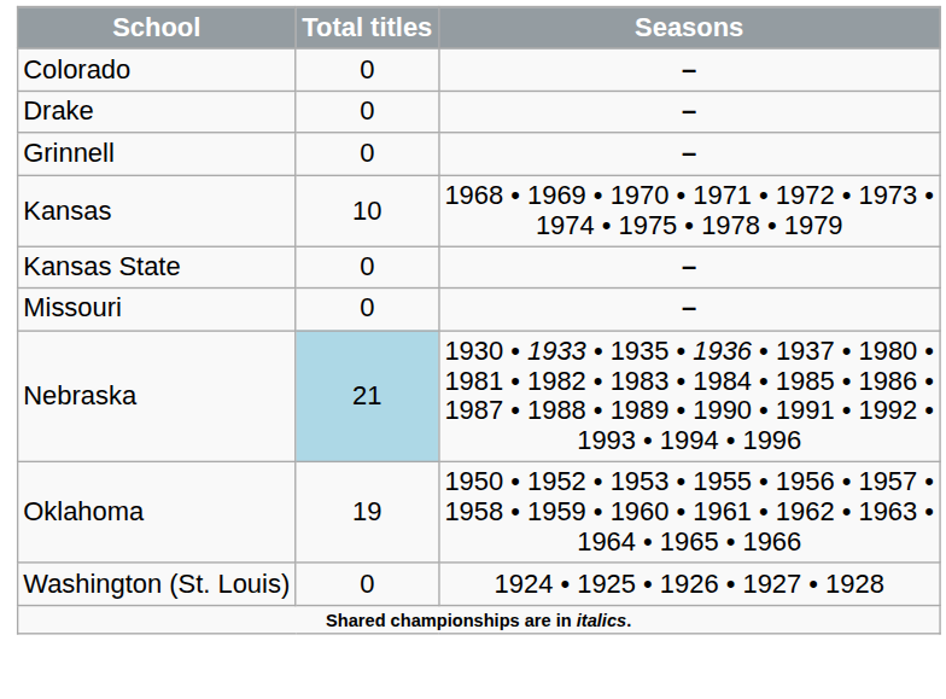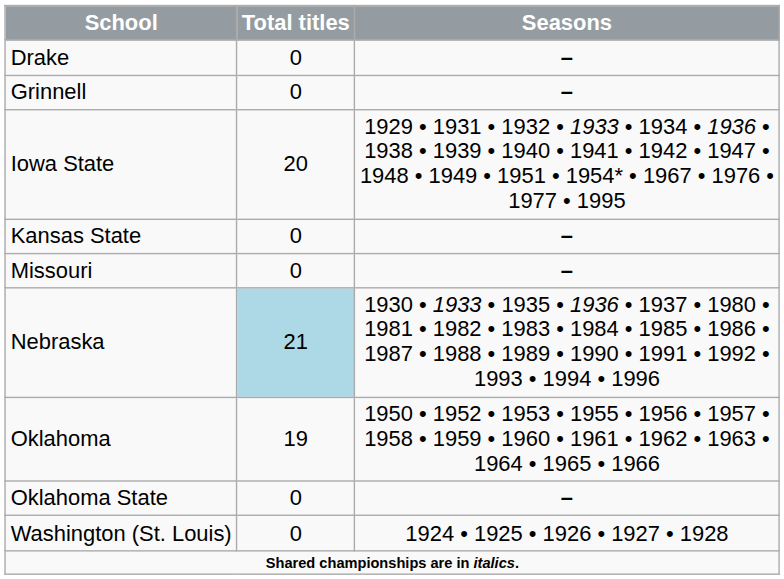- row: Colorado | 0 | –
+ row: Iowa State | 20 | 1929 • 1931 • 1932 • 1933 • 1934 • 1936 • 1938 • 1939 • 1940 • 1941 • 1942 • 1947 • 1948 • 1949 • 1951 • 1954* • 1967 • 1976 • 1977 • 1995
- row: Kansas | 10 | 1968 • 1969 • 1970 • 1971 • 1972 • 1973 • 1974 • 1975 • 1978 • 1979
+ row: Oklahoma State | 0 | –
